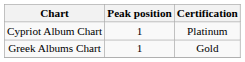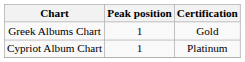rows swapped: Greek Albums Chart <-> Cypriot Album Chart
